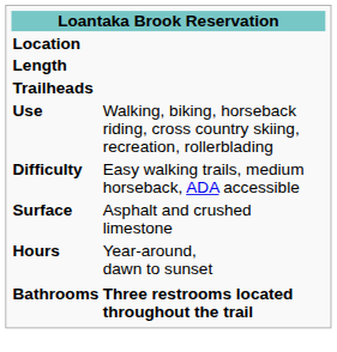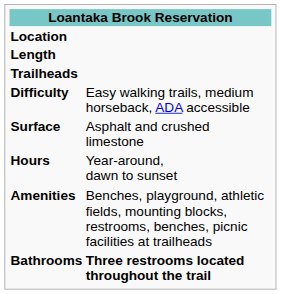- row: Use | Walking, biking, horseback riding, cross country skiing, recreation, rollerblading
+ row: Amenities | Benches, playground, athletic fields, mounting blocks, restrooms, benches, picnic facilities at trailheads
